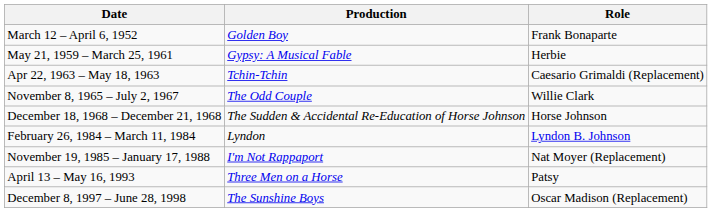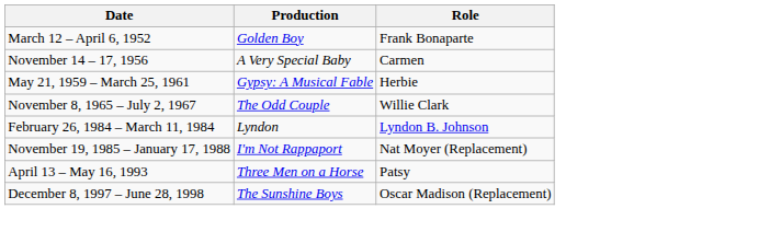+ row: November 14 – 17, 1956 | A Very Special Baby | Carmen
- row: Apr 22, 1963 – May 18, 1963 | Tchin-Tchin | Caesario Grimaldi (Replacement)
- row: December 18, 1968 – December 21, 1968 | The Sudden & Accidental Re-Education of Horse Johnson | Horse Johnson
